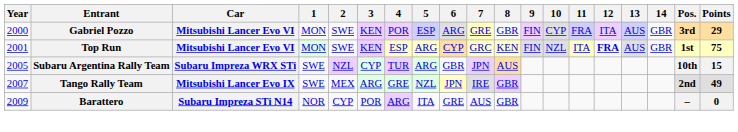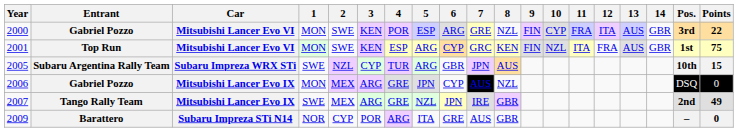2000 | 8: GBR -> NZL
2000 | Points: 29 -> 22
2001 | 12: bold -> normal
+ row: 2006 | Gabriel Pozzo | Mitsubishi Lancer Evo IX | MON | MEX | ARG | GRE | JPN | CYP | AUS | NZL | DSQ | 0
